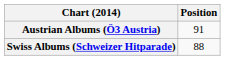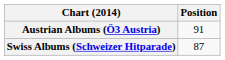Swiss Albums (Schweizer Hitparade) | Position: 88 -> 87
